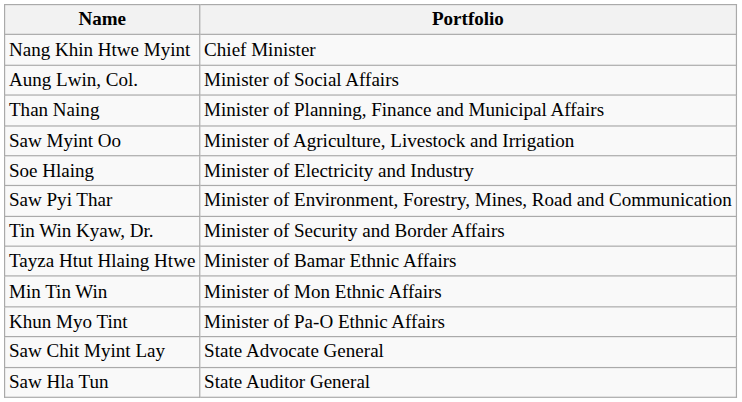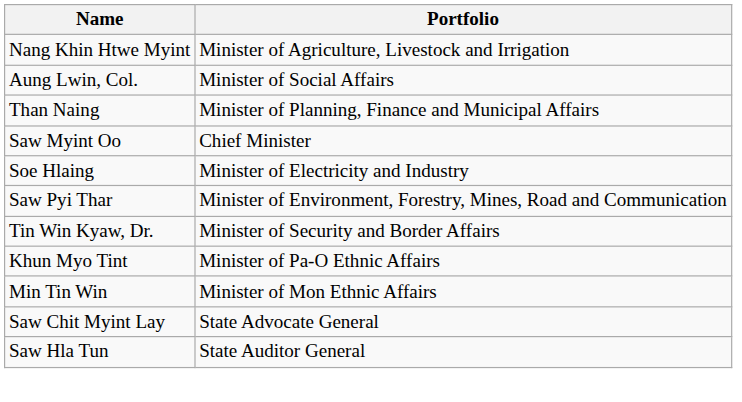Nang Khin Htwe Myint | Portfolio: Chief Minister -> Minister of Agriculture, Livestock and Irrigation
Saw Myint Oo | Portfolio: Minister of Agriculture, Livestock and Irrigation -> Chief Minister
- row: Tayza Htut Hlaing Htwe | Minister of Bamar Ethnic Affairs
rows swapped: Min Tin Win <-> Khun Myo Tint
